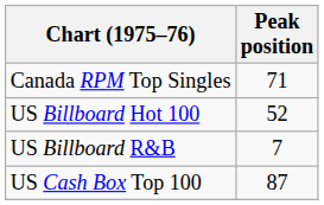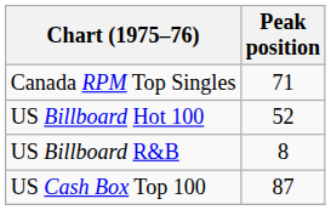US Billboard R&B | Peak position: 7 -> 8
